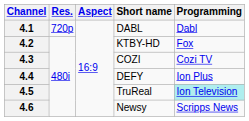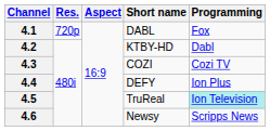4.1 | Programming: Dabl -> Fox
4.2 | Programming: Fox -> Dabl
